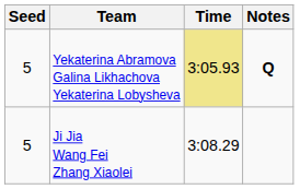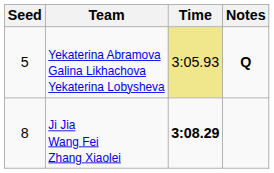Ji Jia Wang Fei Zhang Xiaolei | Seed: 5 -> 8
Ji Jia Wang Fei Zhang Xiaolei | Time: normal -> bold
